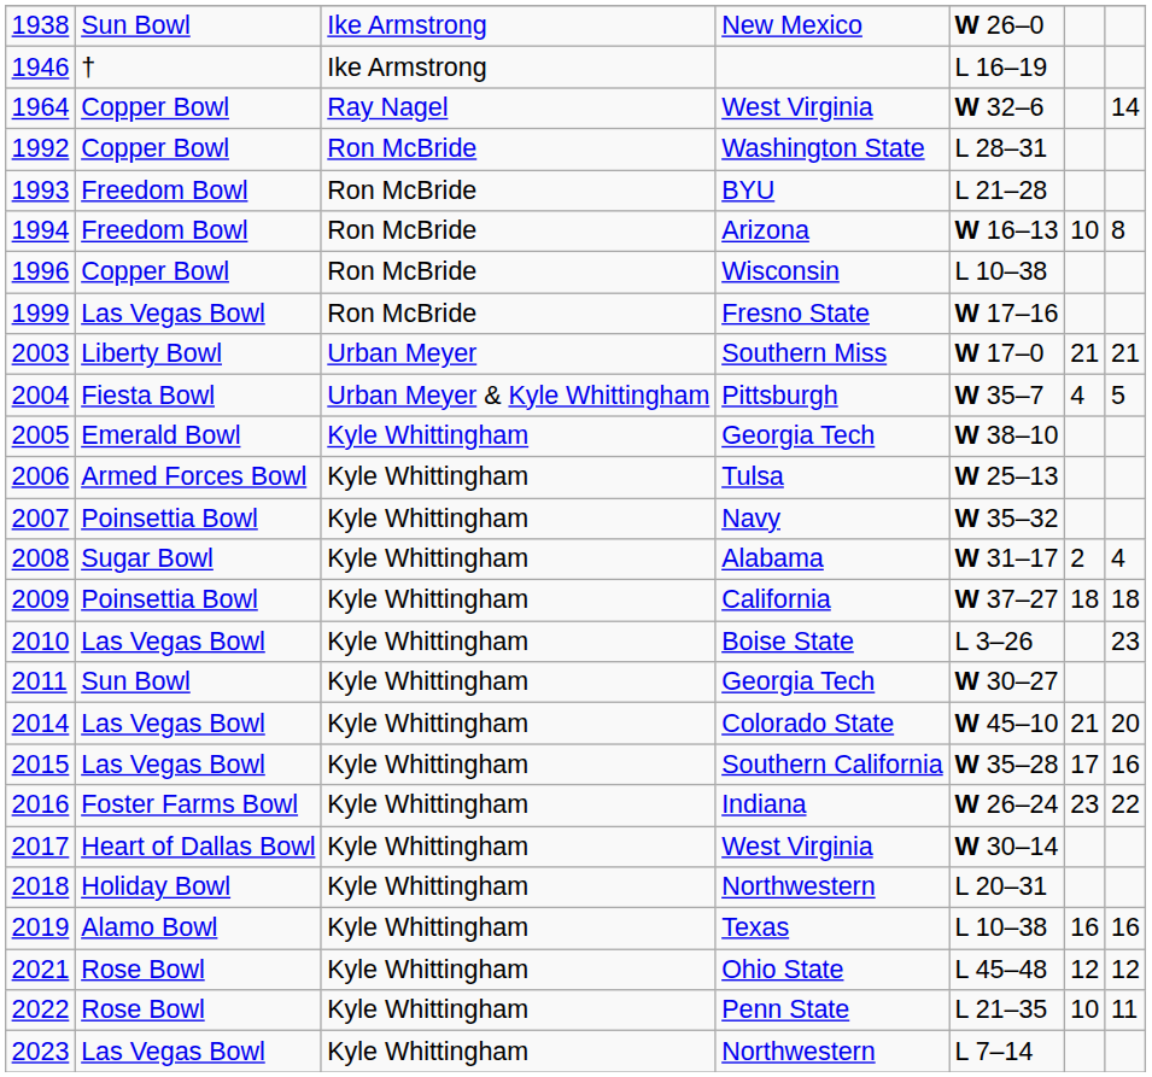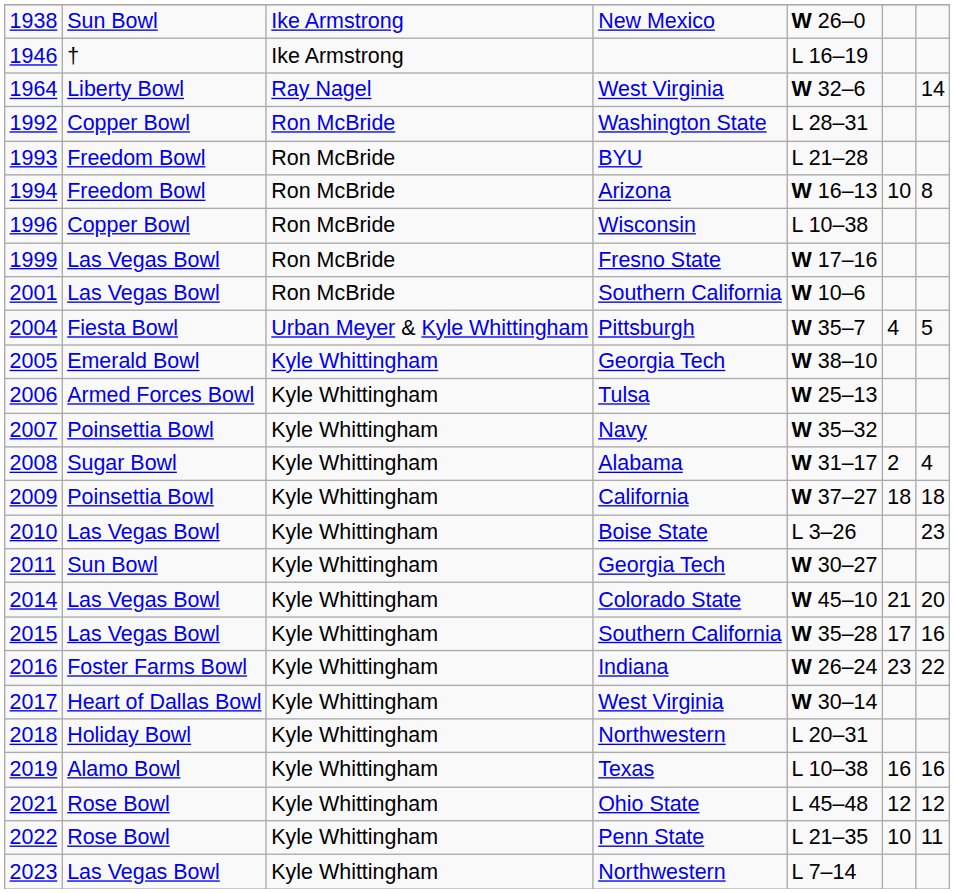1964 | column 2: Copper Bowl -> Liberty Bowl
+ row: 2001 | Las Vegas Bowl | Ron McBride | Southern California | W 10–6
- row: 2003 | Liberty Bowl | Urban Meyer | Southern Miss | W 17–0 | 21 | 21
